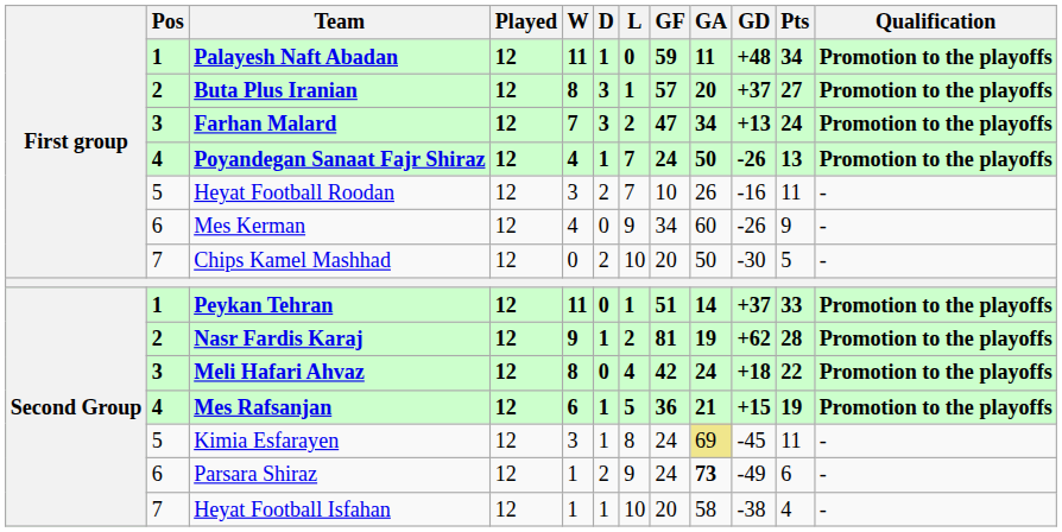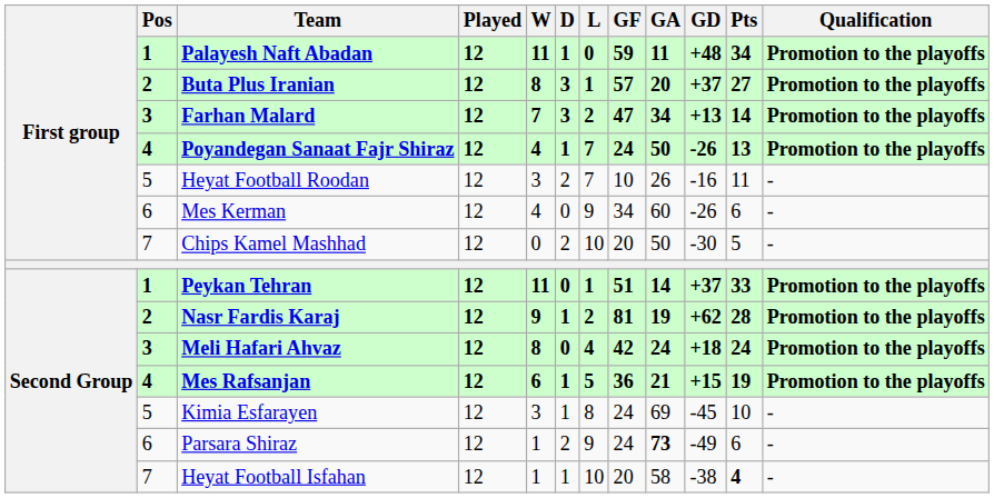Farhan Malard | Pts: 24 -> 14
Mes Kerman | Pts: 9 -> 6
Meli Hafari Ahvaz | Pts: 22 -> 24
Kimia Esfarayen | GA: khaki background -> no background
Kimia Esfarayen | Pts: 11 -> 10
Heyat Football Isfahan | Pts: normal -> bold
